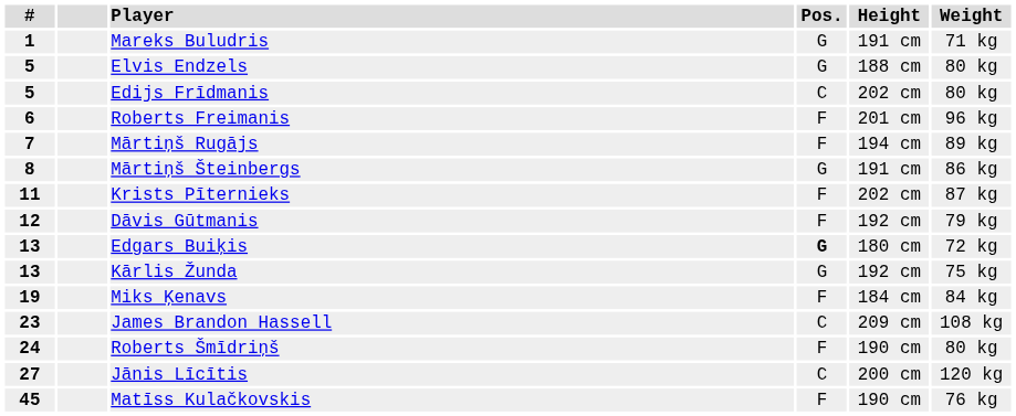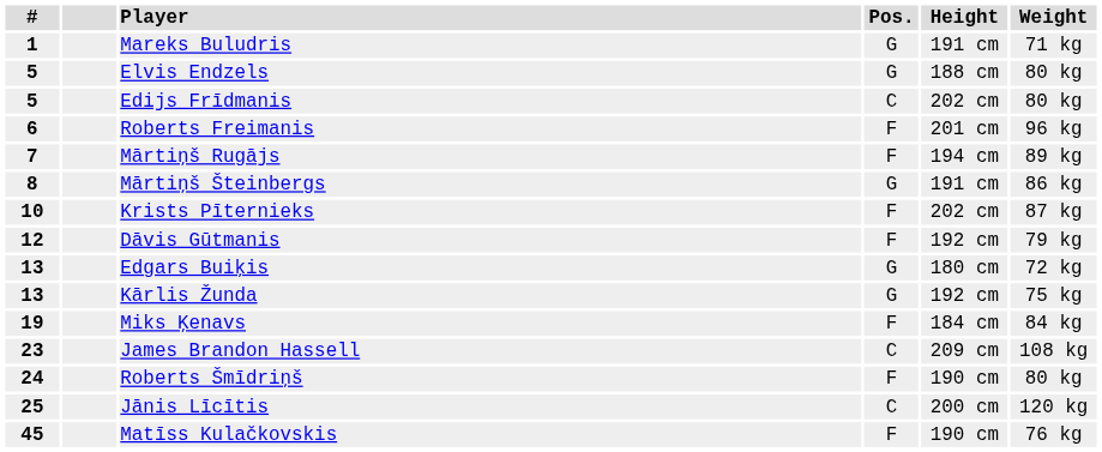Krists Pīternieks | #: 11 -> 10
Edgars Buiķis | Pos.: bold -> normal
Jānis Līcītis | #: 27 -> 25
